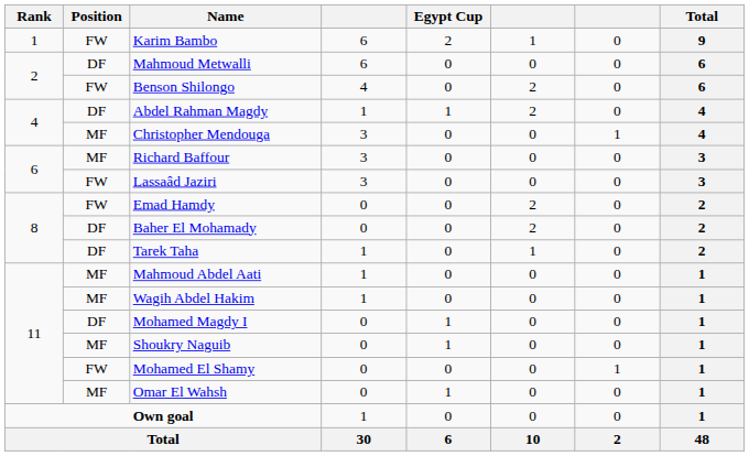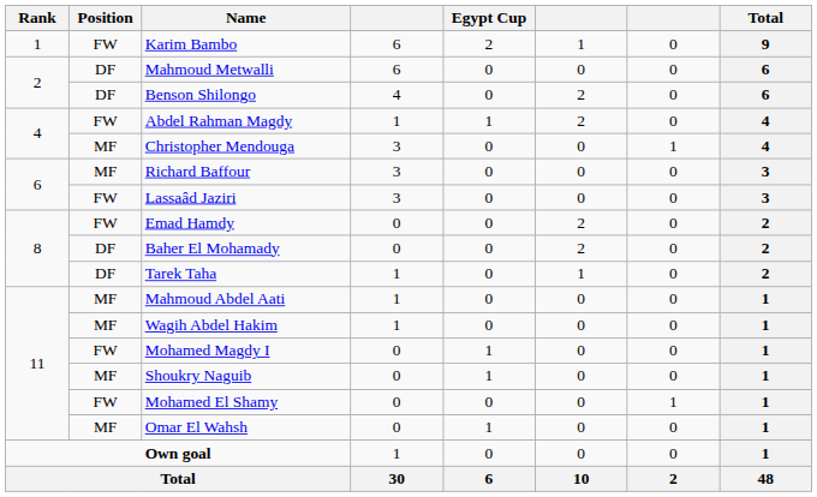Benson Shilongo | Position: FW -> DF
Abdel Rahman Magdy | Position: DF -> FW
Mohamed Magdy I | Position: DF -> FW
